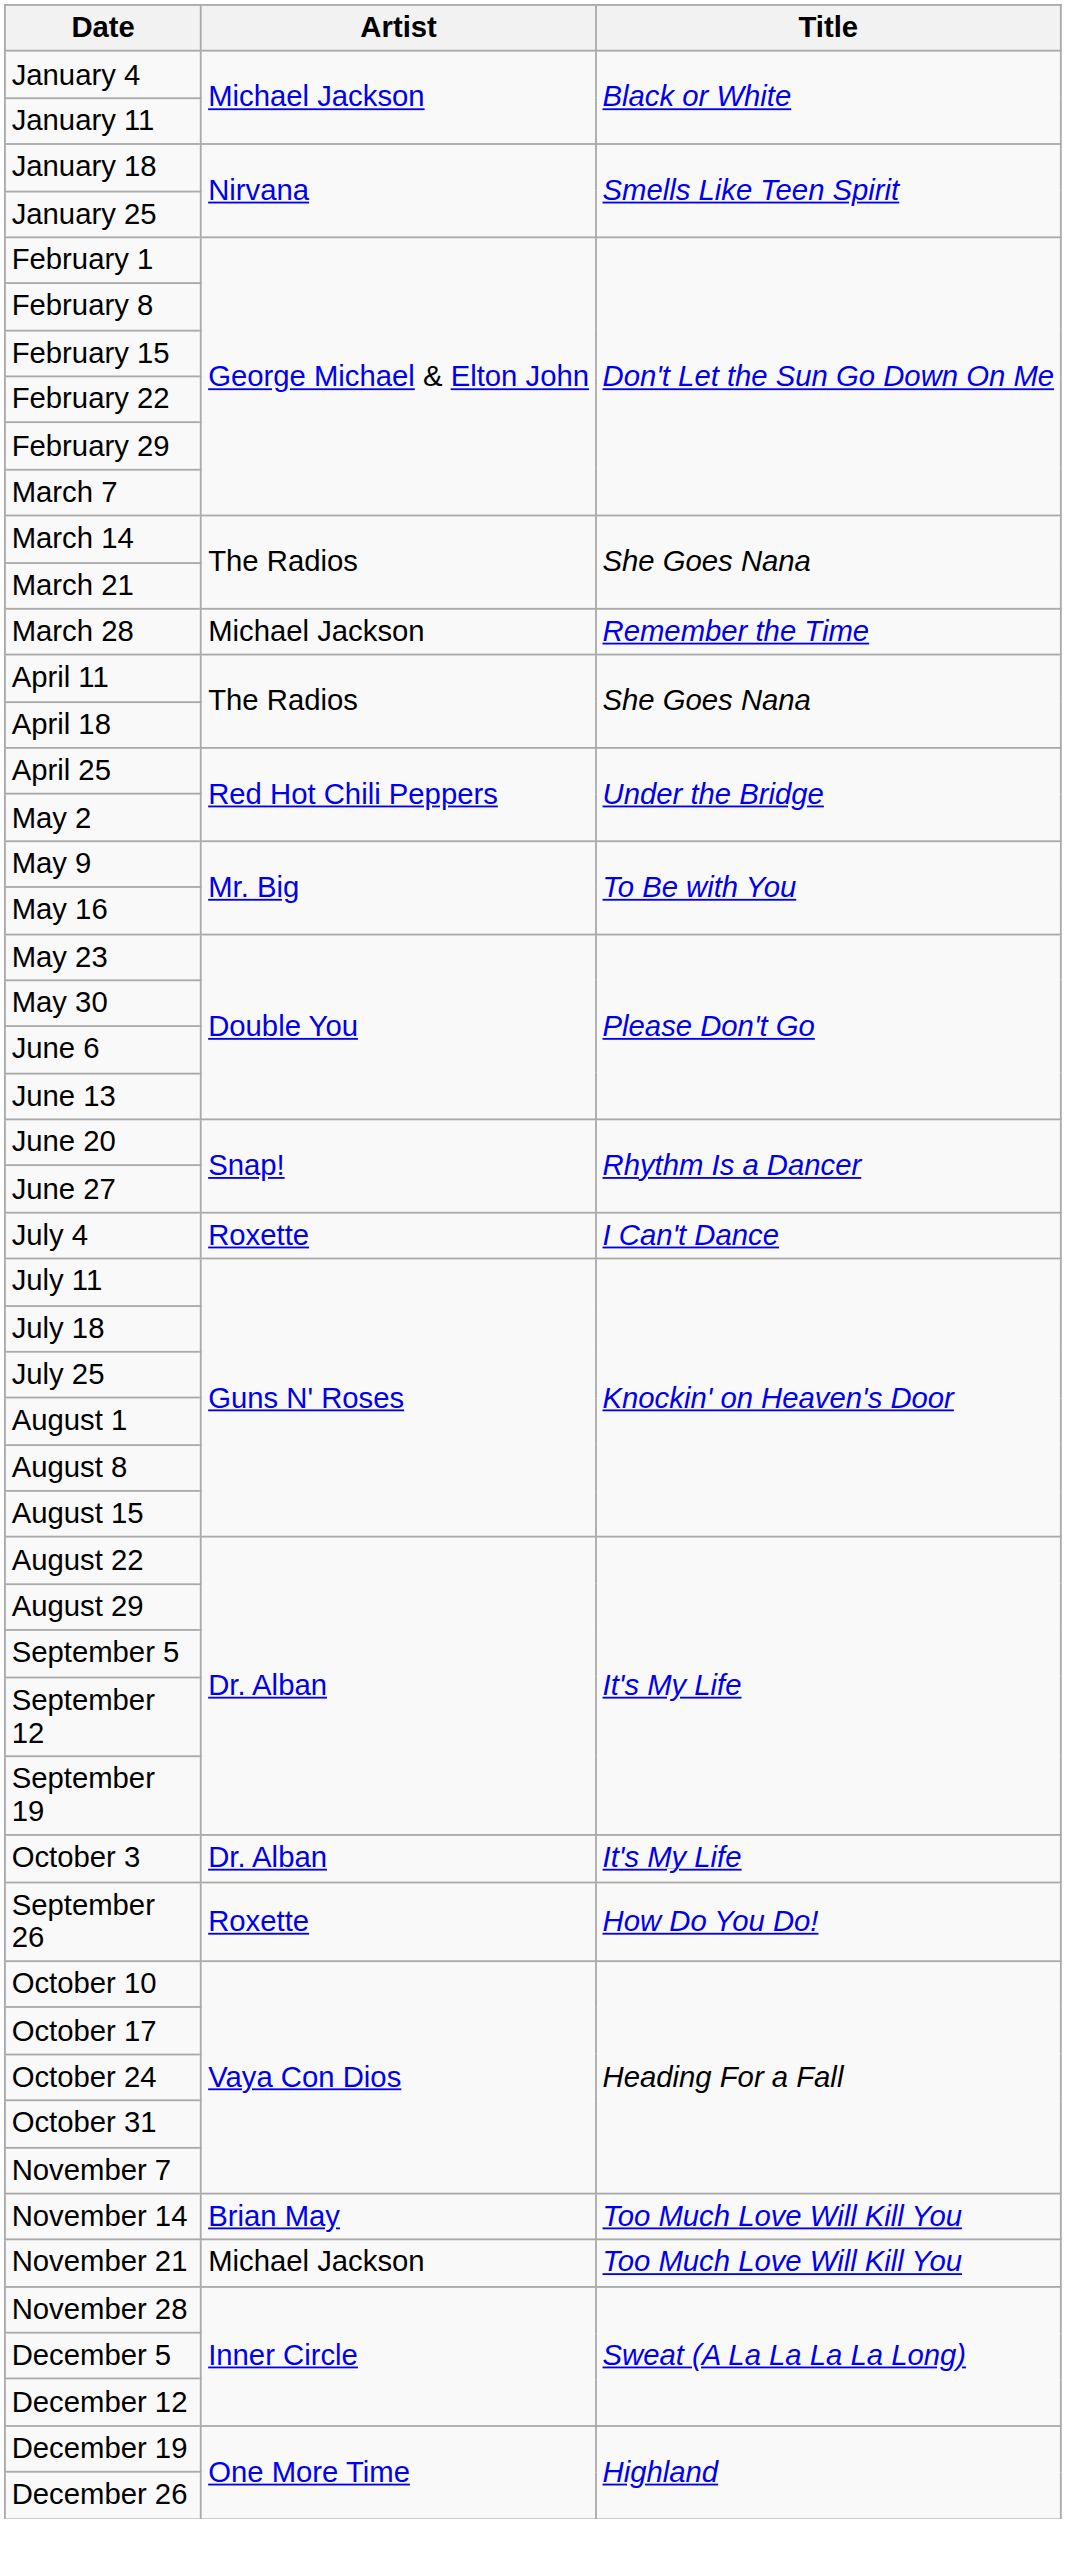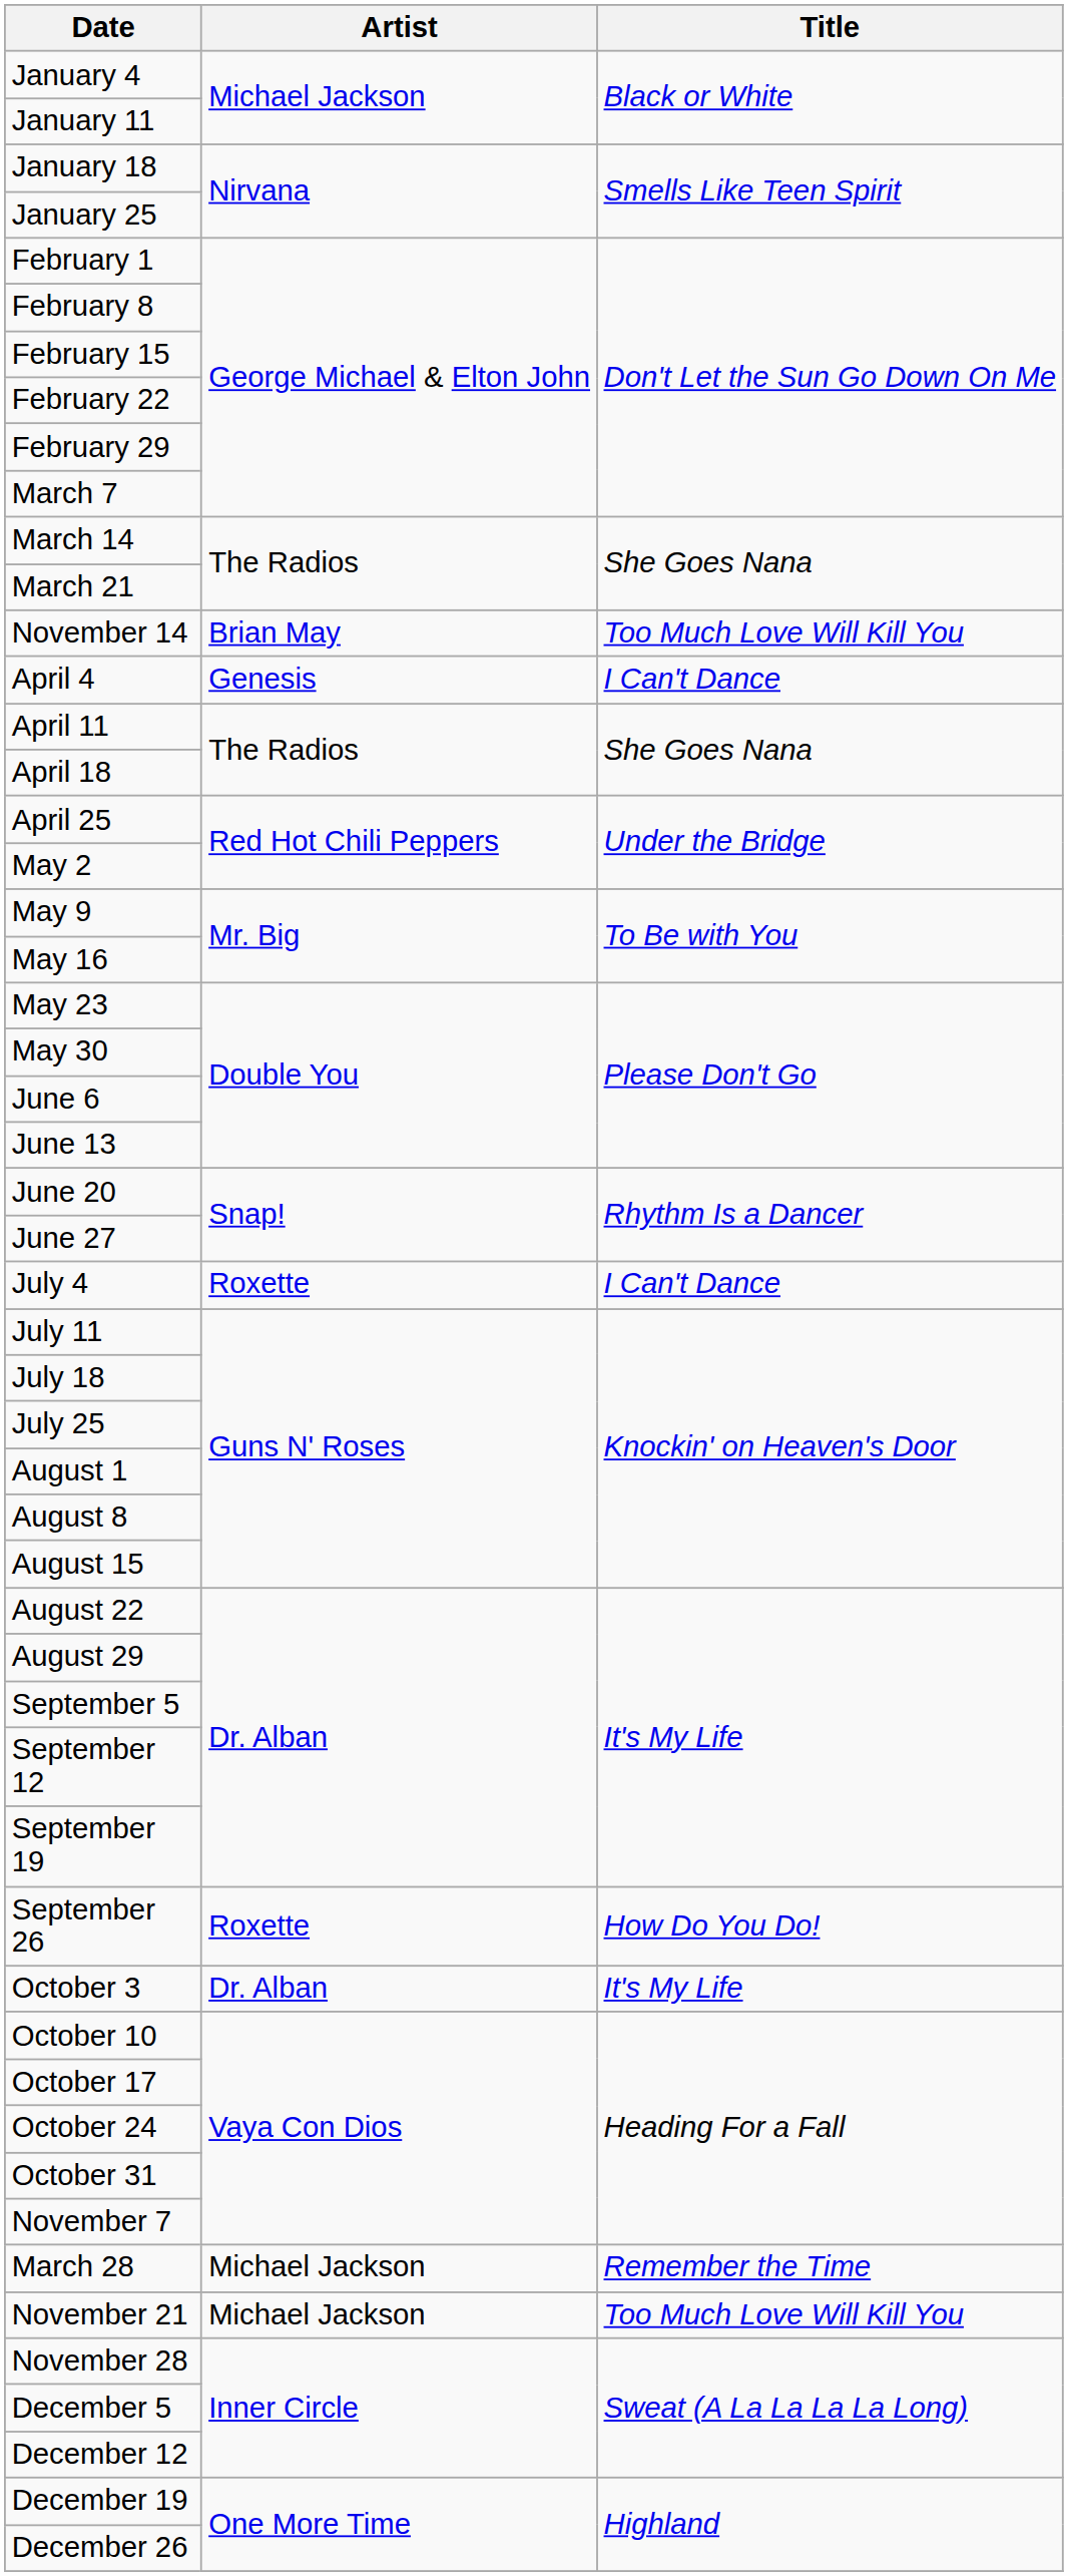rows swapped: March 28 <-> November 14
+ row: April 4 | Genesis | I Can't Dance
rows swapped: September 26 <-> October 3
